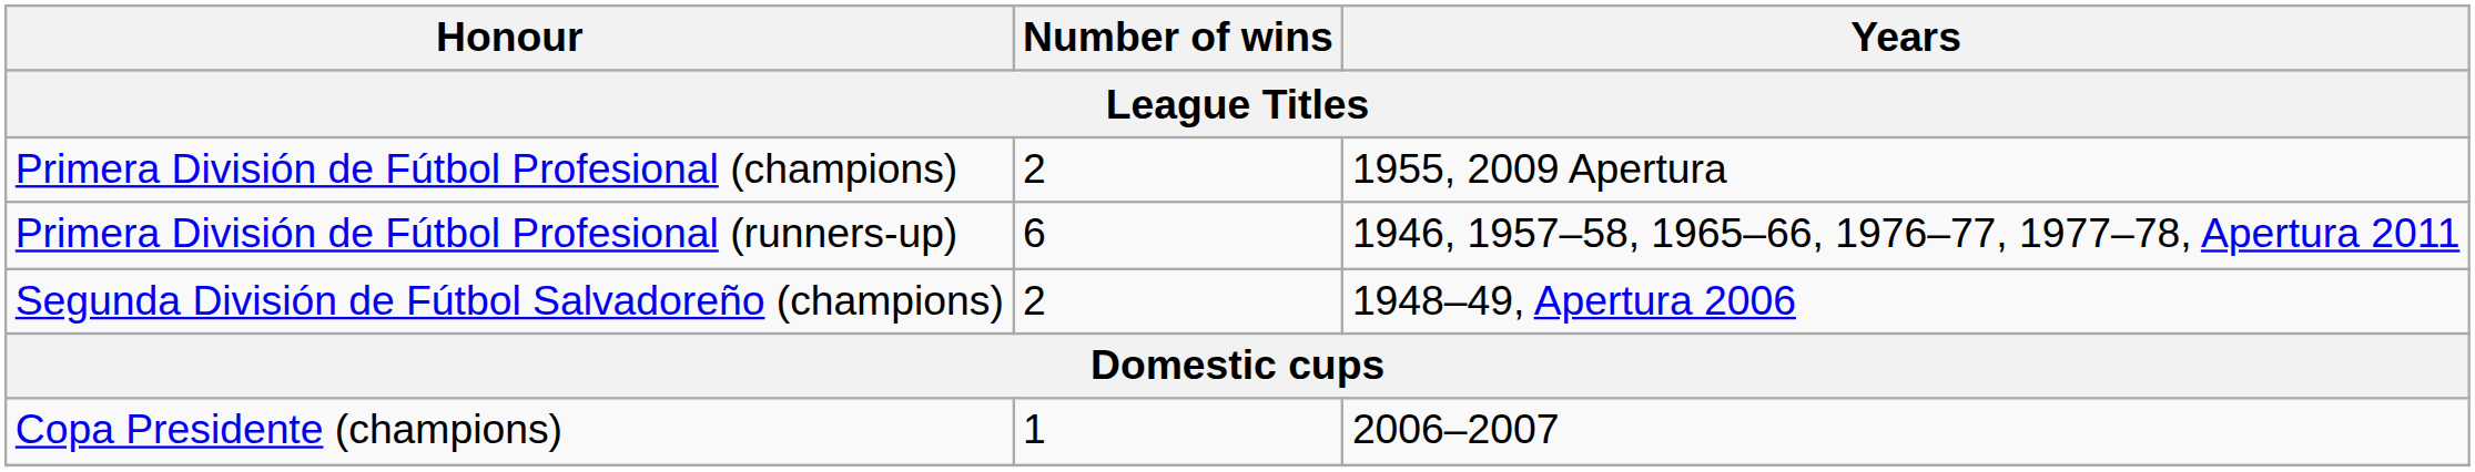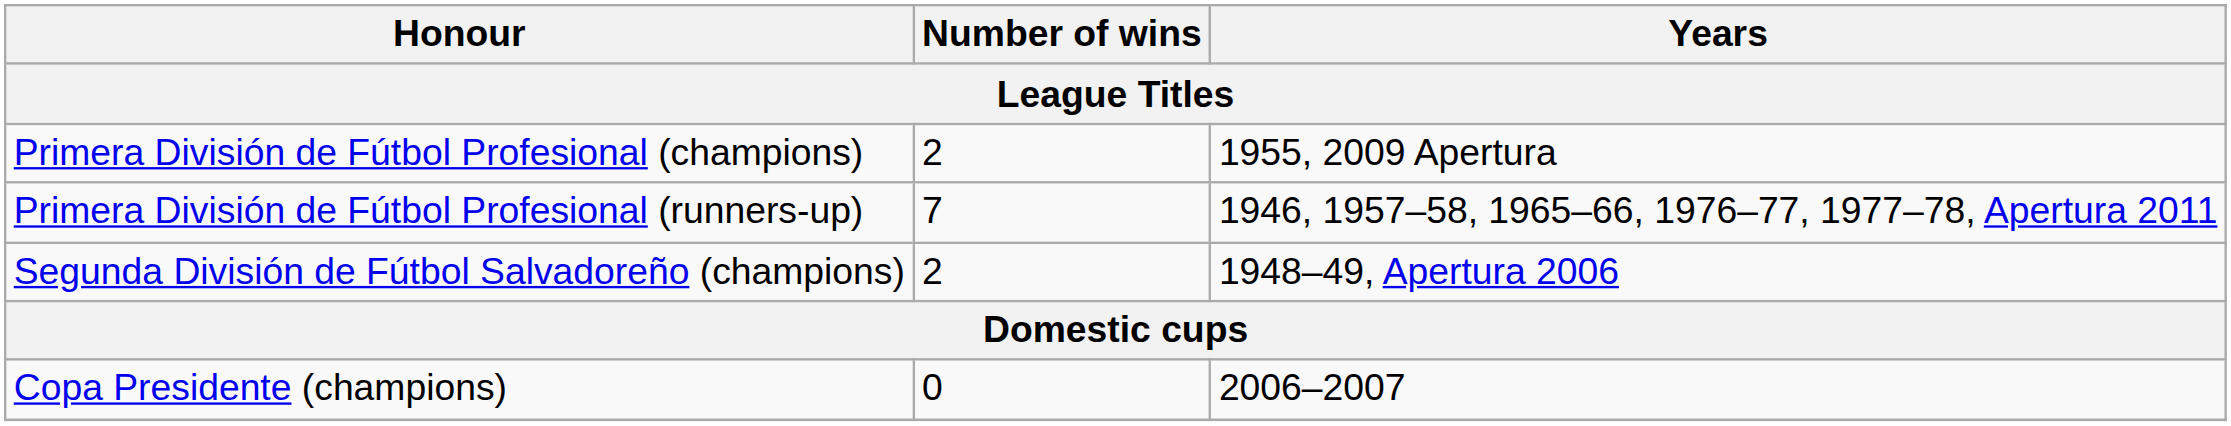Primera División de Fútbol Profesional (runners-up) | Number of wins: 6 -> 7
Copa Presidente (champions) | Number of wins: 1 -> 0
